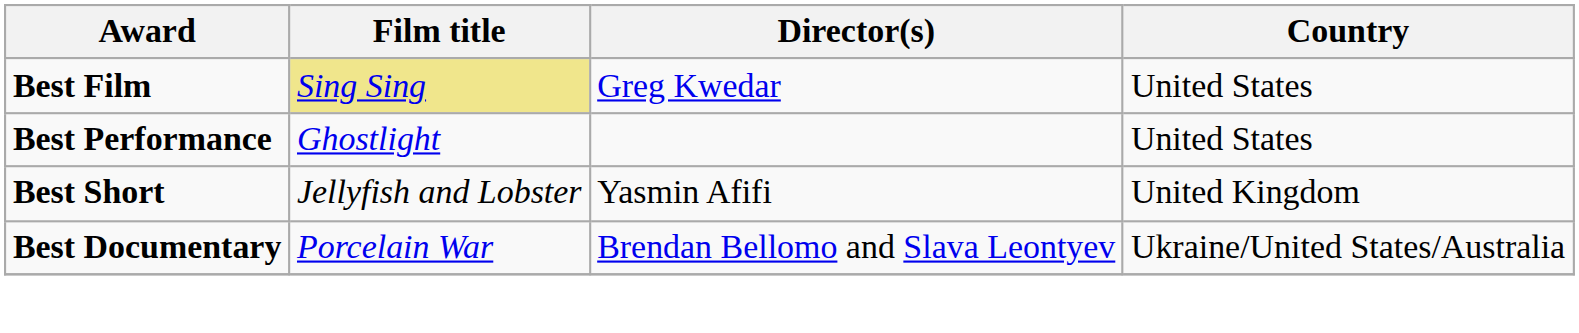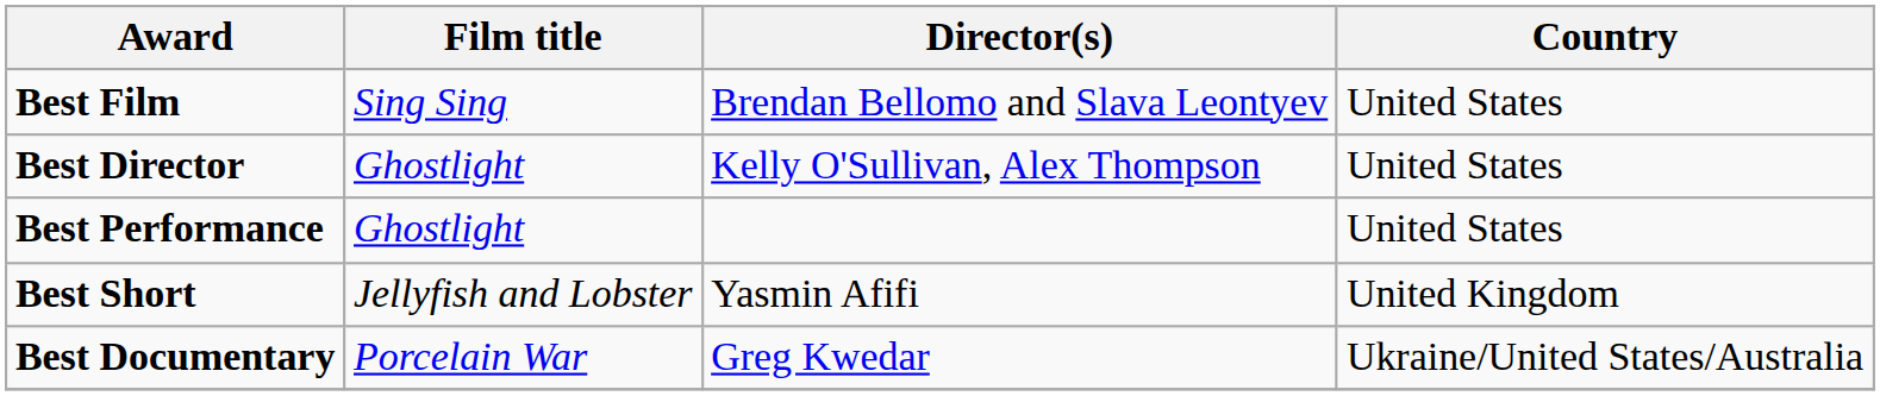Best Film | Film title: khaki background -> no background
Best Film | Director(s): Greg Kwedar -> Brendan Bellomo and Slava Leontyev
+ row: Best Director | Ghostlight | Kelly O'Sullivan, Alex Thompson | United States
Best Documentary | Director(s): Brendan Bellomo and Slava Leontyev -> Greg Kwedar
